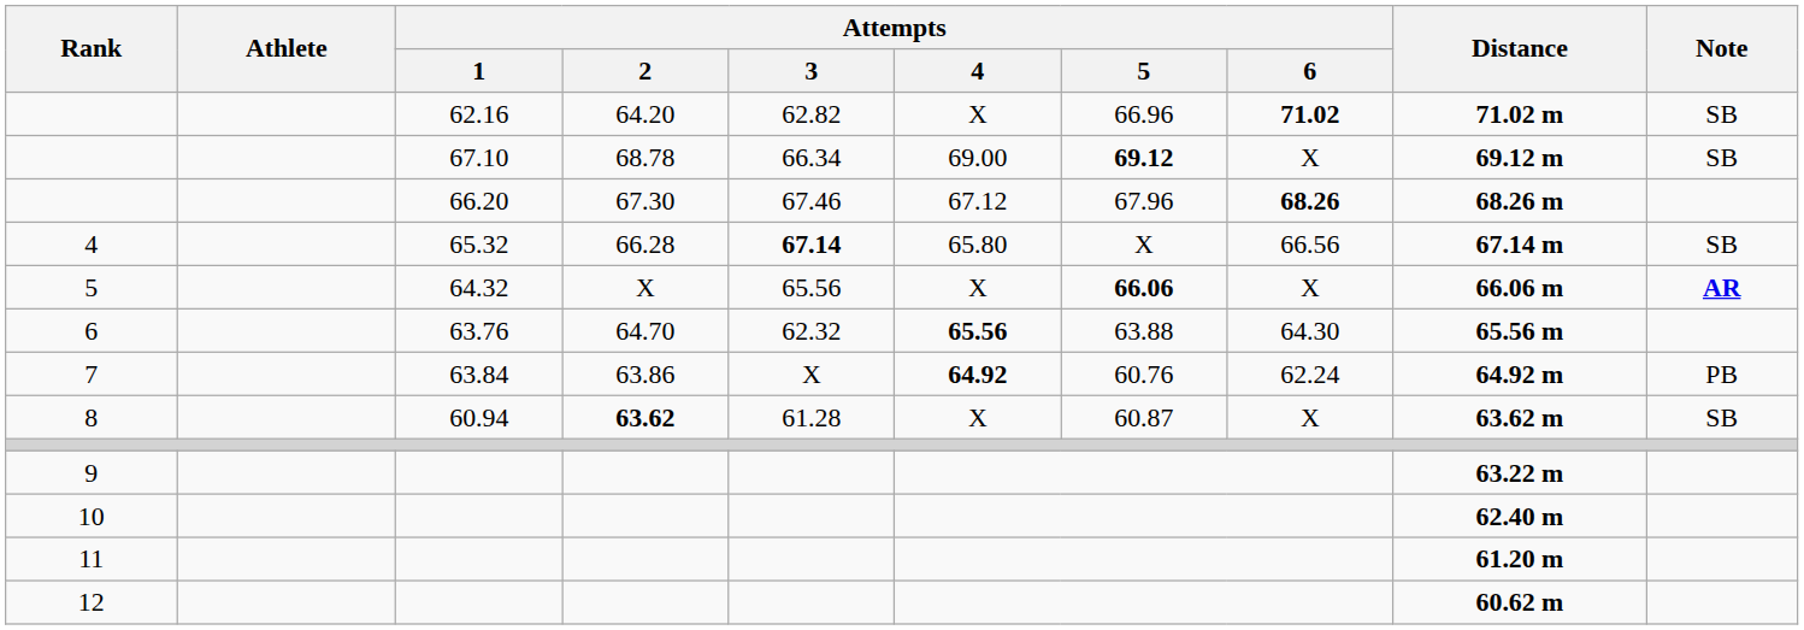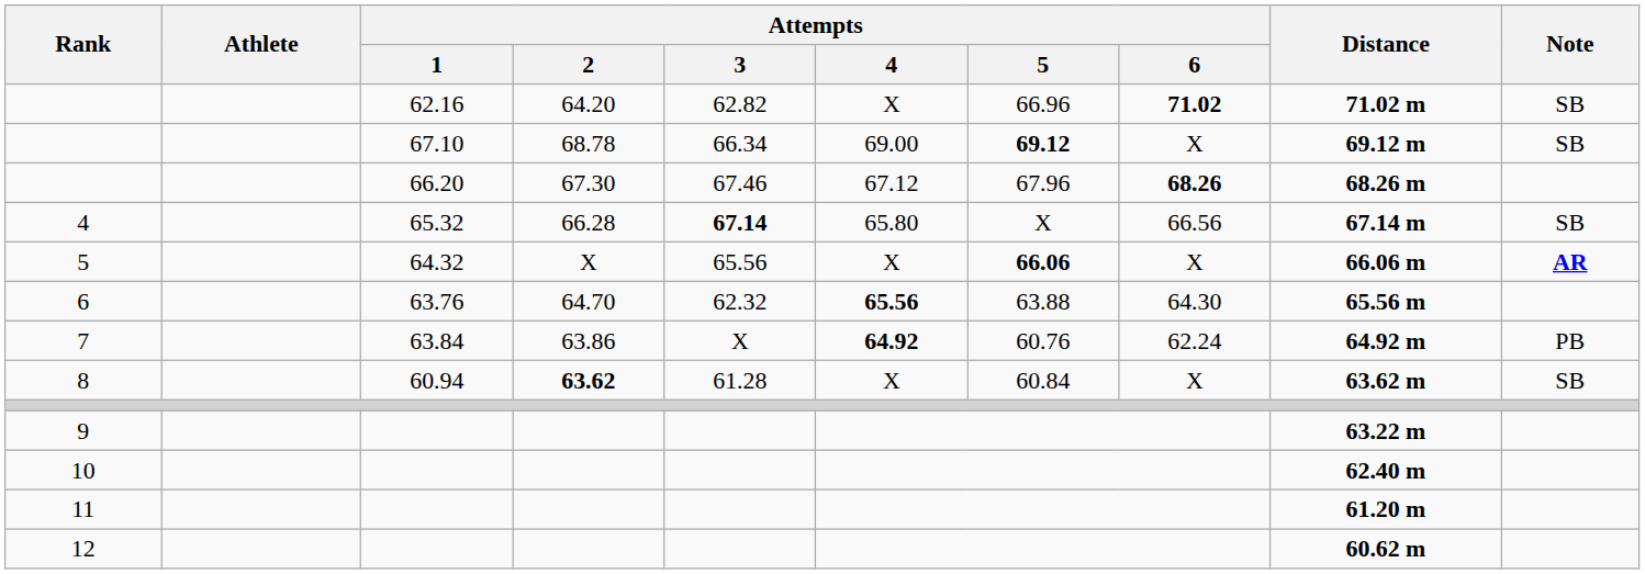8 | Attempts / 5: 60.87 -> 60.84
